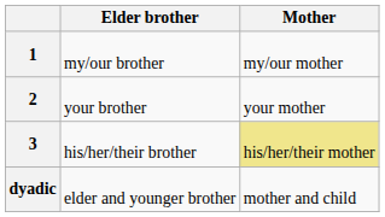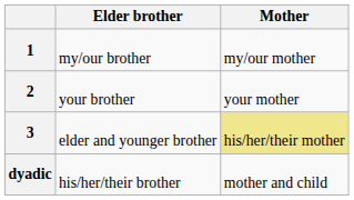3 | Elder brother: his/her/their brother -> elder and younger brother
dyadic | Elder brother: elder and younger brother -> his/her/their brother
